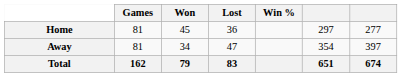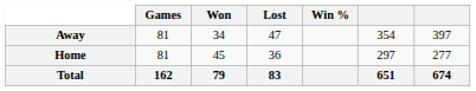rows swapped: Home <-> Away
